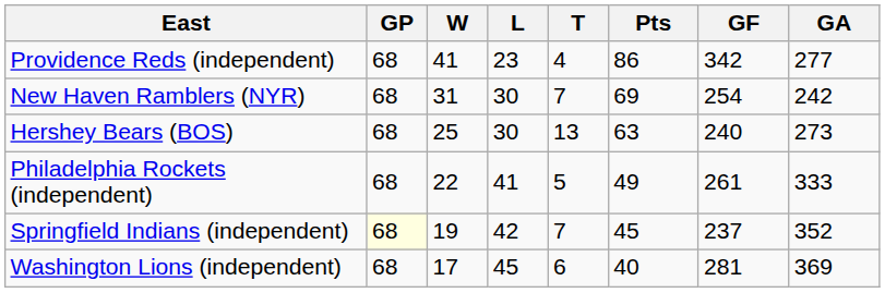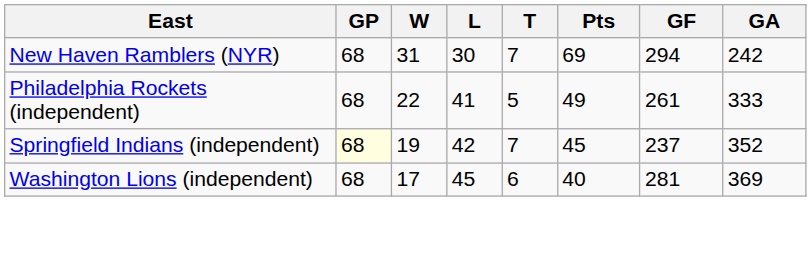- row: Providence Reds (independent) | 68 | 41 | 23 | 4 | 86 | 342 | 277
New Haven Ramblers (NYR) | GF: 254 -> 294
- row: Hershey Bears (BOS) | 68 | 25 | 30 | 13 | 63 | 240 | 273
